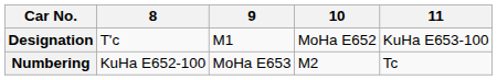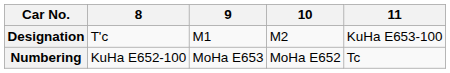Designation | 10: MoHa E652 -> M2
Numbering | 10: M2 -> MoHa E652
